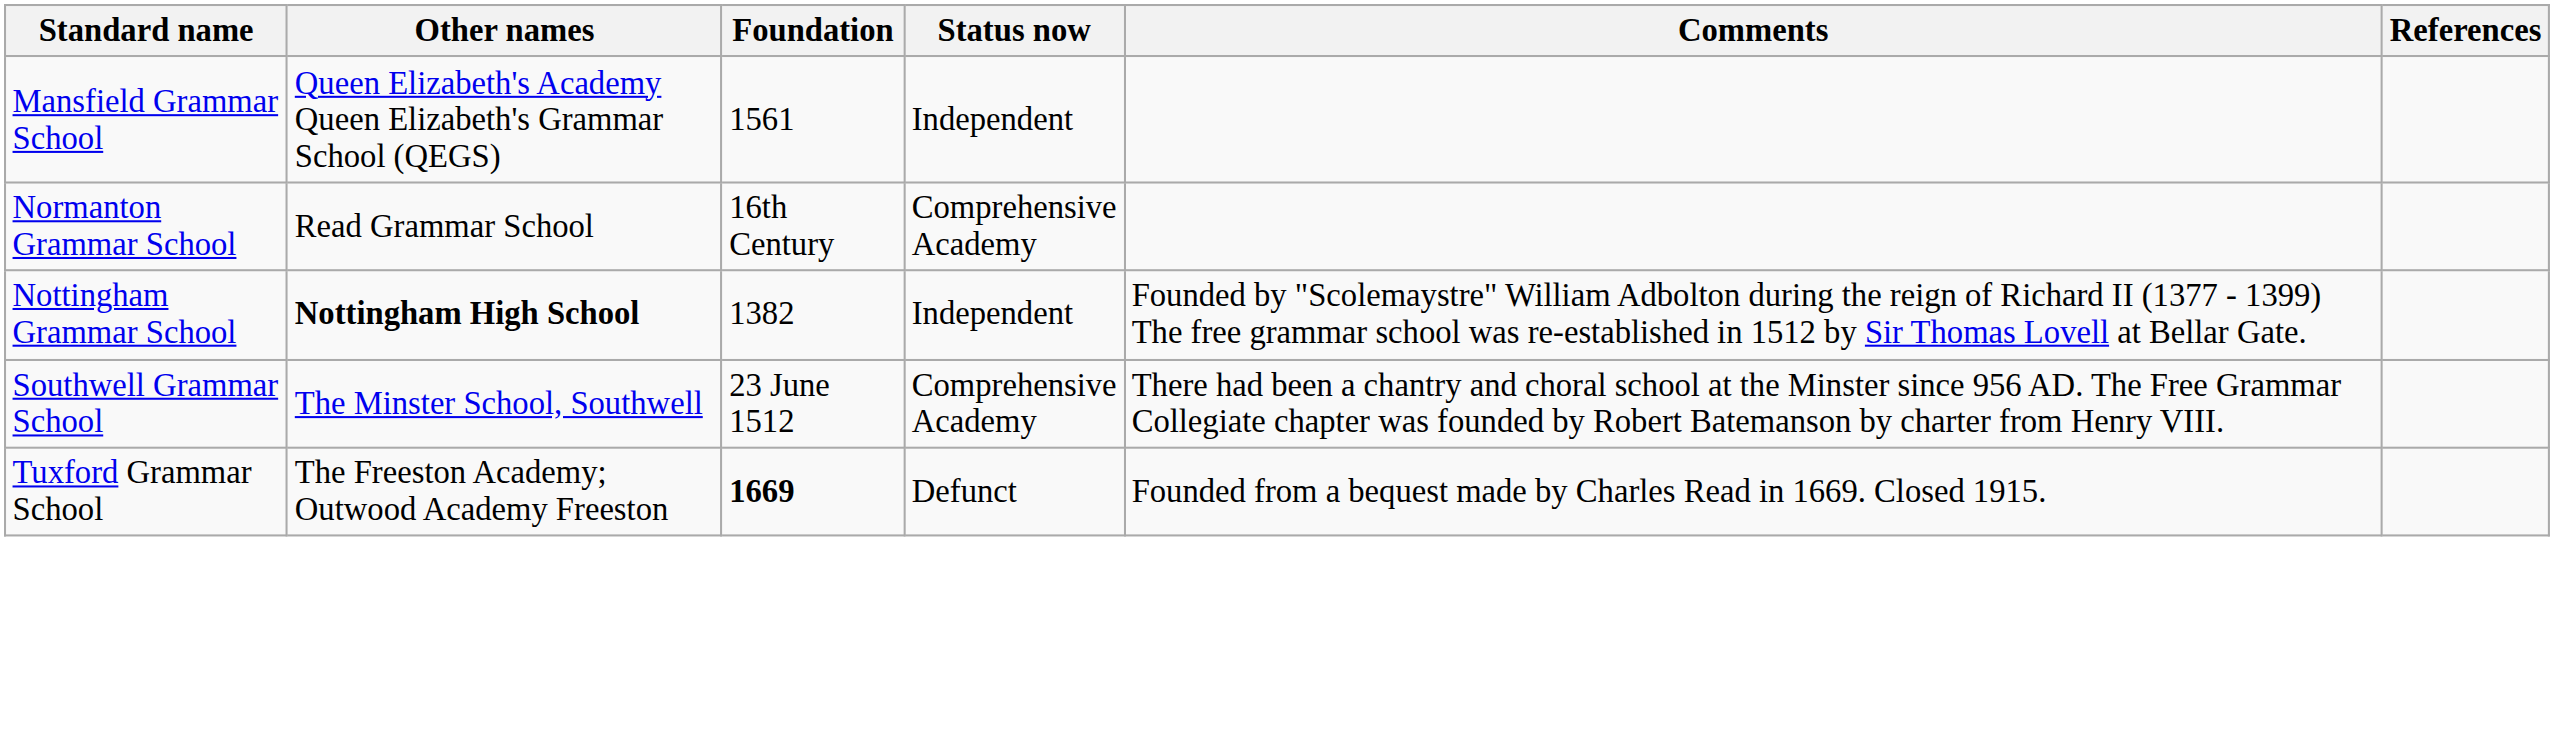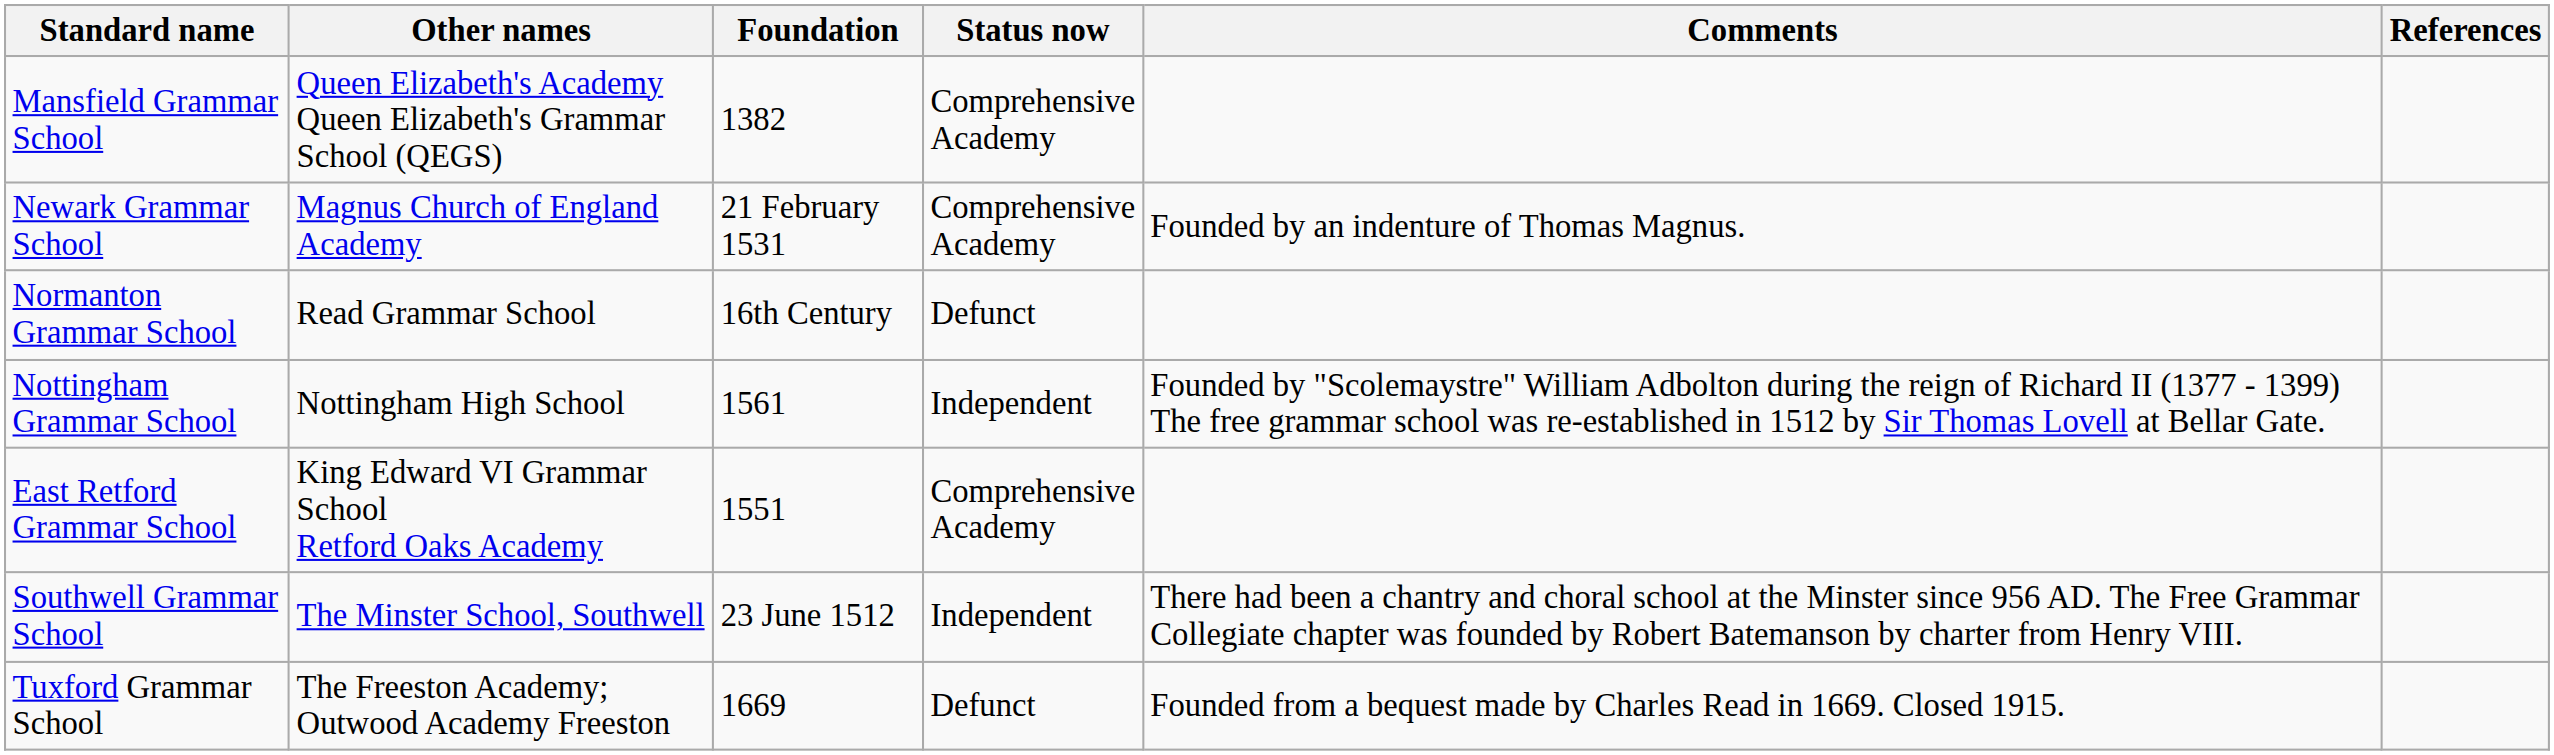Mansfield Grammar School | Foundation: 1561 -> 1382
Mansfield Grammar School | Status now: Independent -> Comprehensive Academy
+ row: Newark Grammar School | Magnus Church of England Academy | 21 February 1531 | Comprehensive Academy | Founded by an indenture of Thomas Magnus.
Normanton Grammar School | Status now: Comprehensive Academy -> Defunct
Nottingham Grammar School | Other names: bold -> normal
Nottingham Grammar School | Foundation: 1382 -> 1561
+ row: East Retford Grammar School | King Edward VI Grammar School Retford Oaks Academy | 1551 | Comprehensive Academy
Southwell Grammar School | Status now: Comprehensive Academy -> Independent
Tuxford Grammar School | Foundation: bold -> normal
